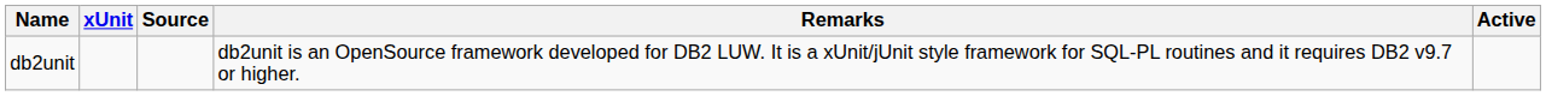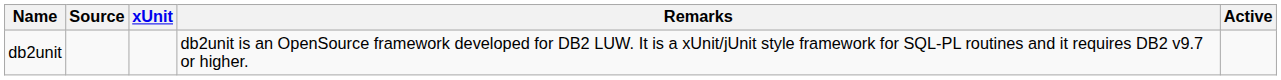columns swapped: xUnit <-> Source
